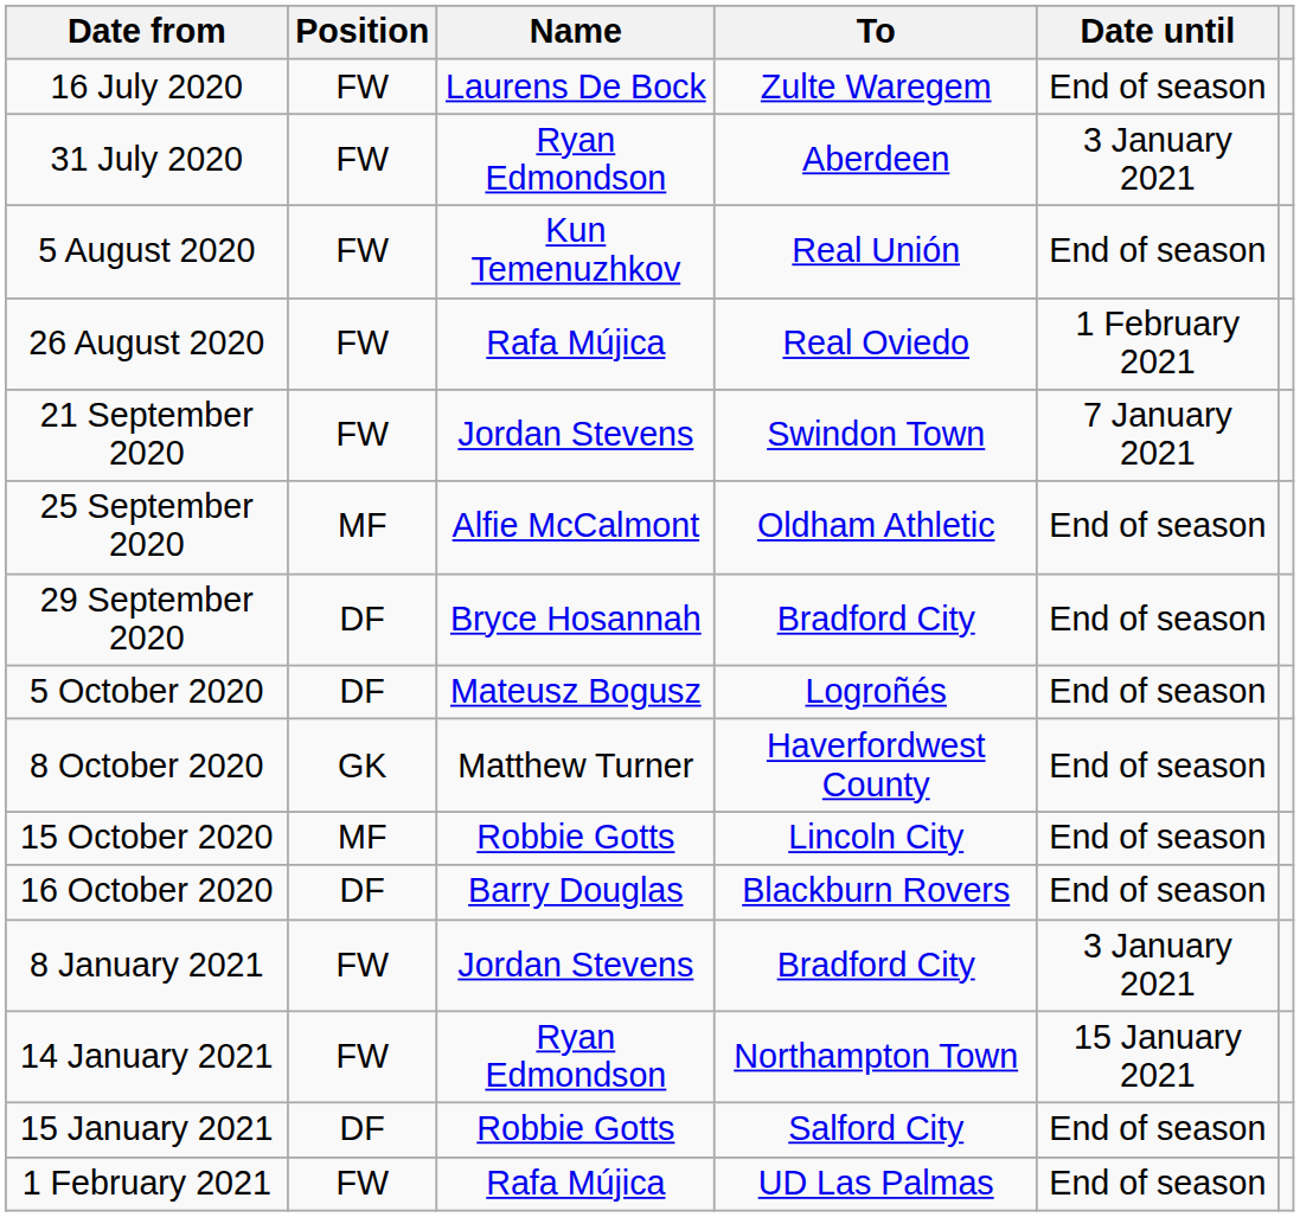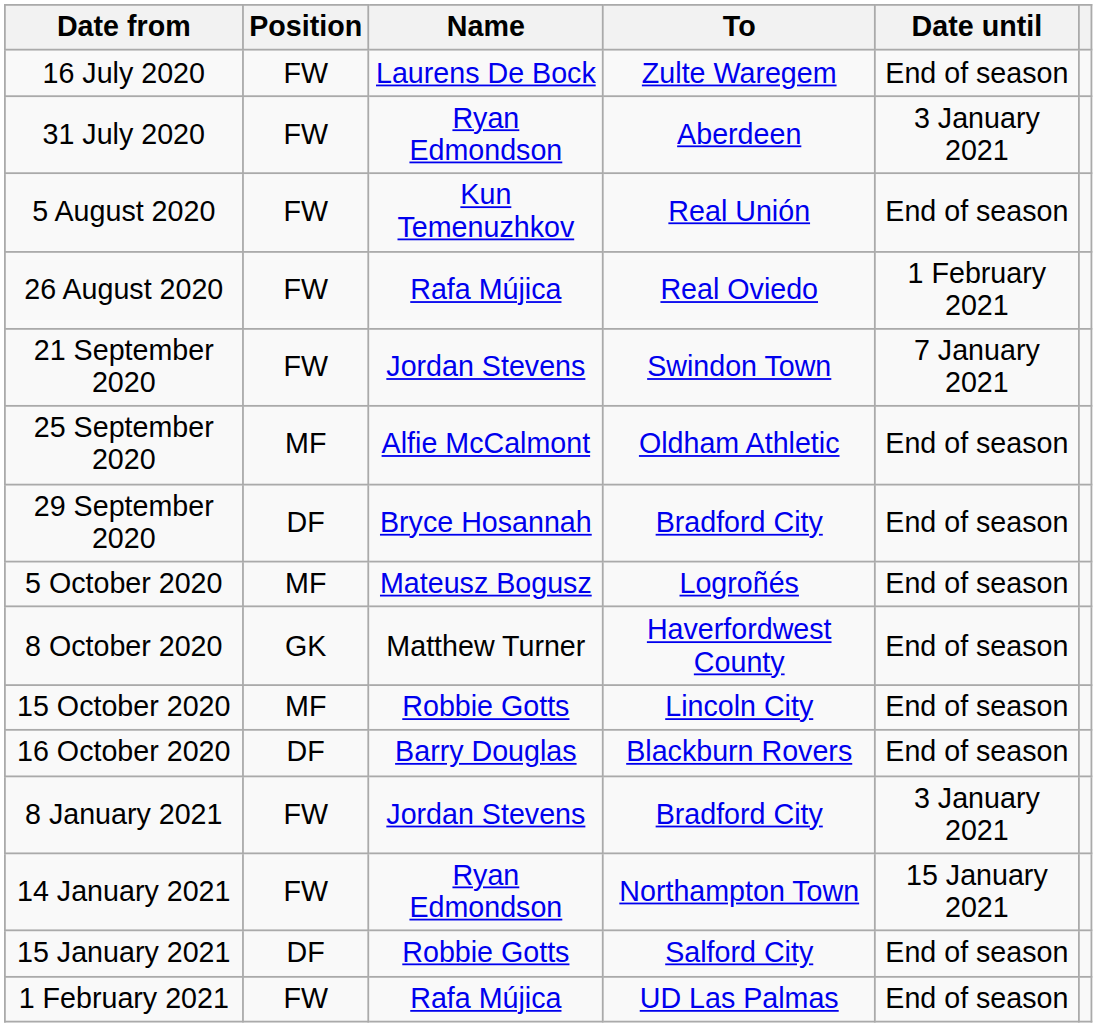5 October 2020 | Position: DF -> MF
